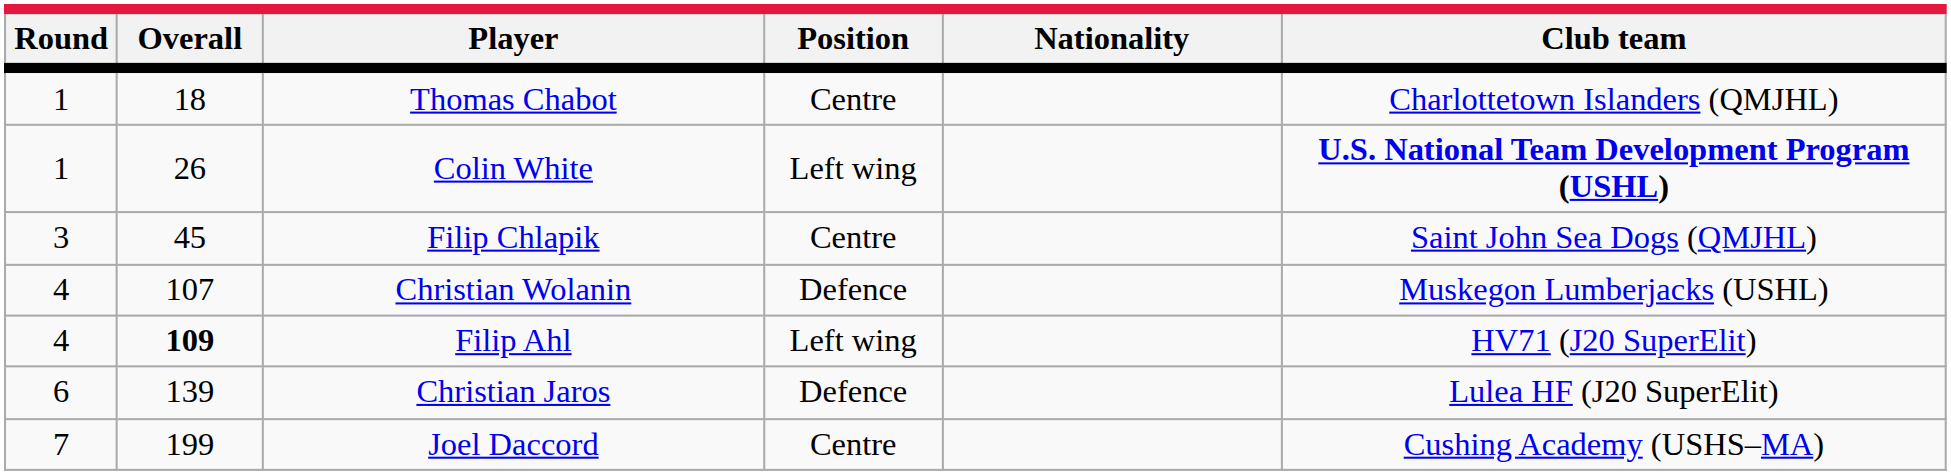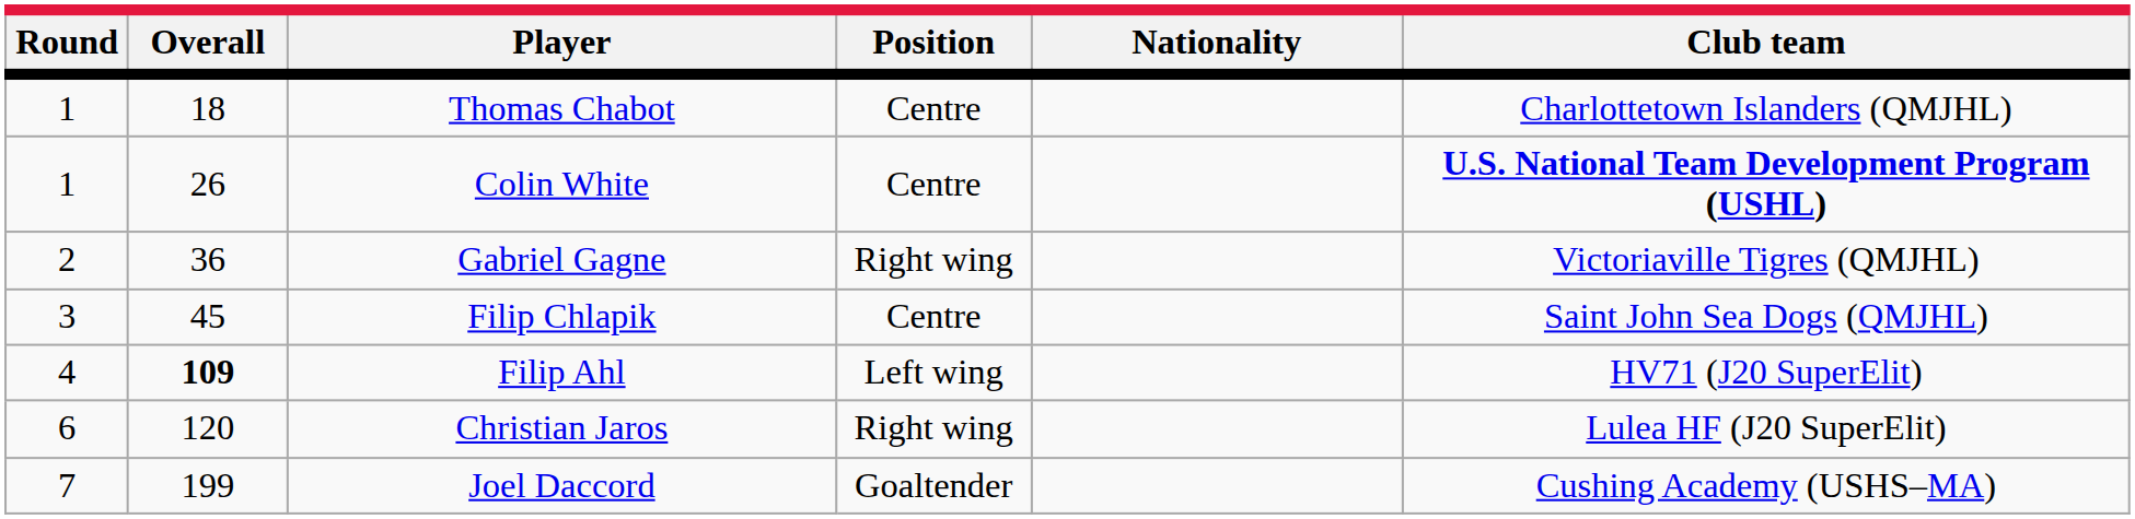Colin White | Position: Left wing -> Centre
+ row: 2 | 36 | Gabriel Gagne | Right wing | Victoriaville Tigres (QMJHL)
- row: 4 | 107 | Christian Wolanin | Defence | Muskegon Lumberjacks (USHL)
Christian Jaros | Overall: 139 -> 120
Christian Jaros | Position: Defence -> Right wing
Joel Daccord | Position: Centre -> Goaltender
